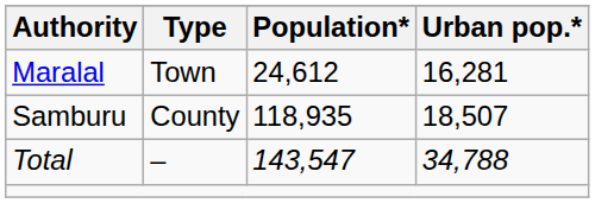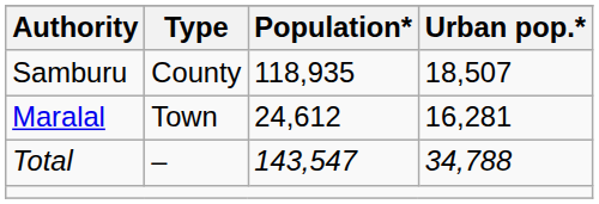rows swapped: Maralal <-> Samburu
